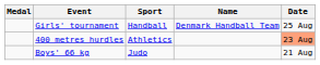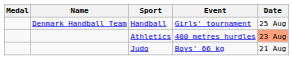columns swapped: Name <-> Event
